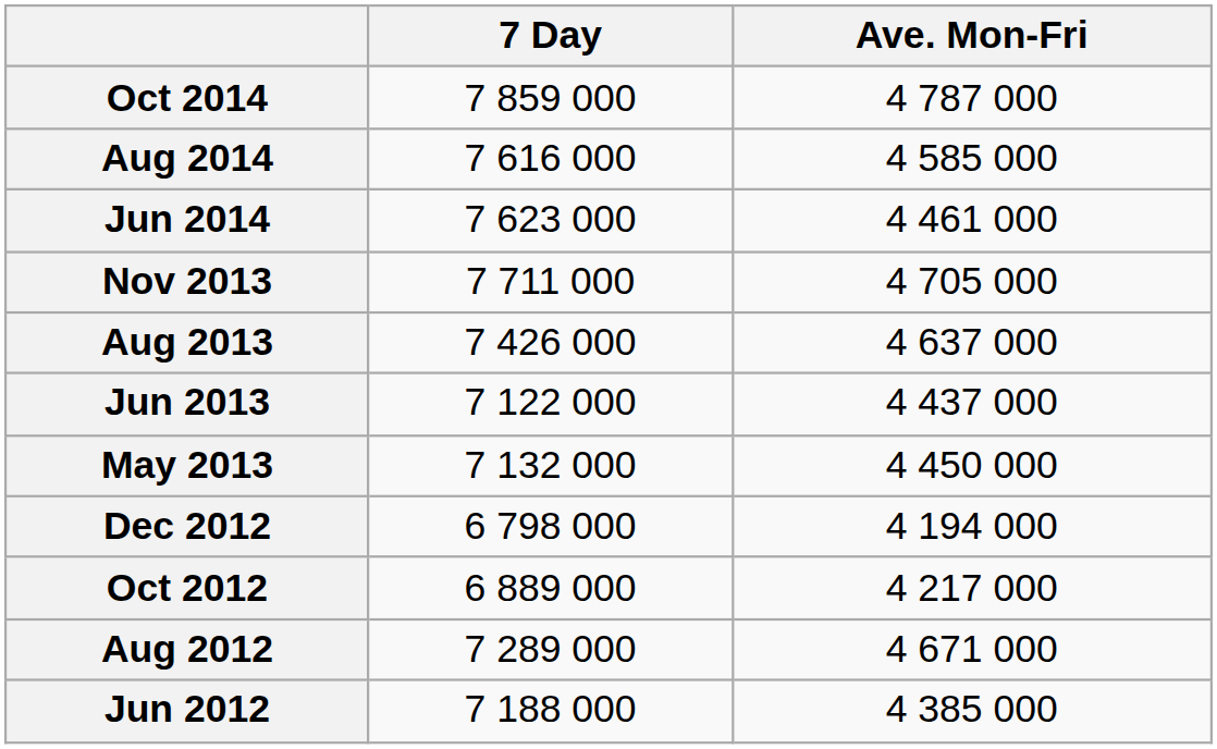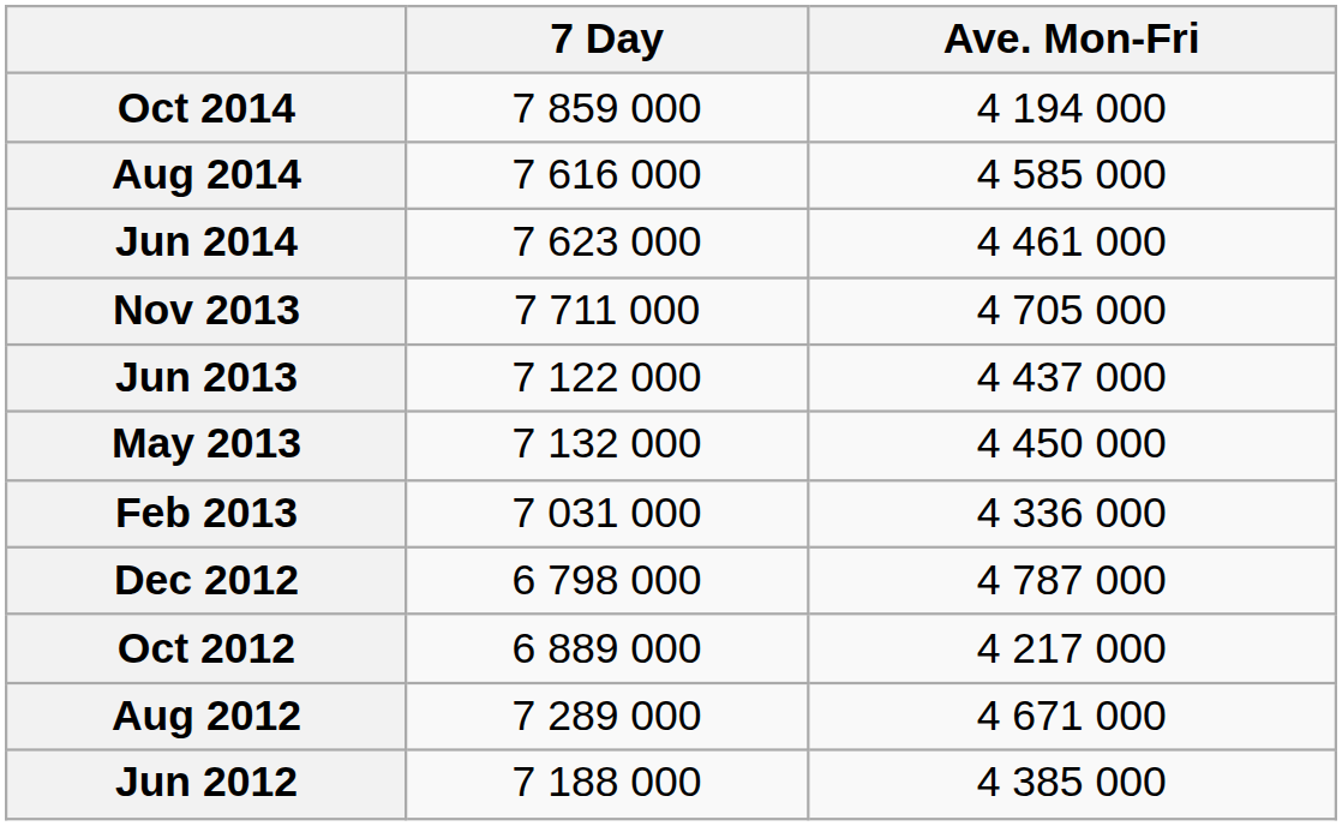Oct 2014 | Ave. Mon-Fri: 4 787 000 -> 4 194 000
- row: Aug 2013 | 7 426 000 | 4 637 000
+ row: Feb 2013 | 7 031 000 | 4 336 000
Dec 2012 | Ave. Mon-Fri: 4 194 000 -> 4 787 000
